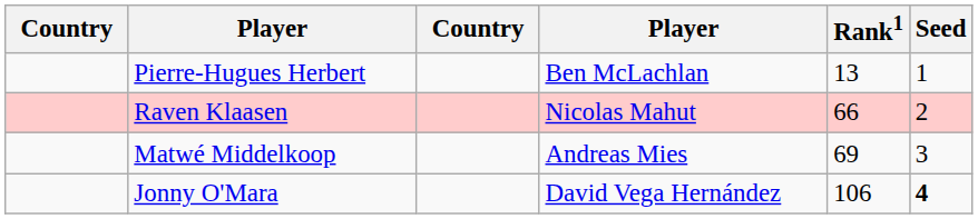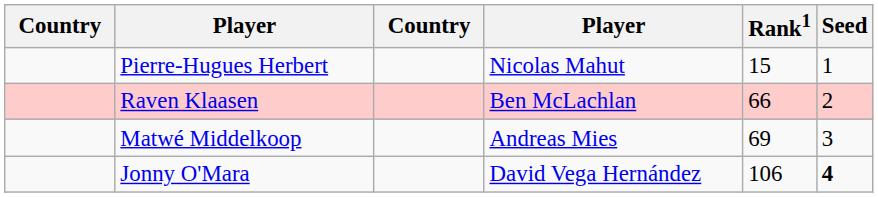Pierre-Hugues Herbert | column 4: Ben McLachlan -> Nicolas Mahut
Pierre-Hugues Herbert | Rank1: 13 -> 15
Raven Klaasen | column 4: Nicolas Mahut -> Ben McLachlan
